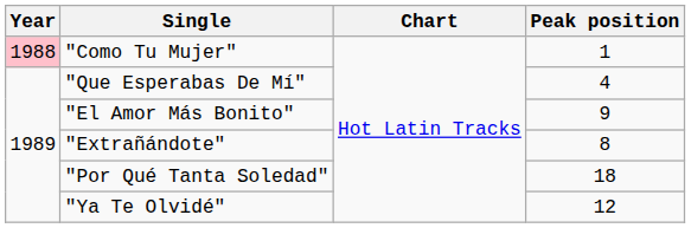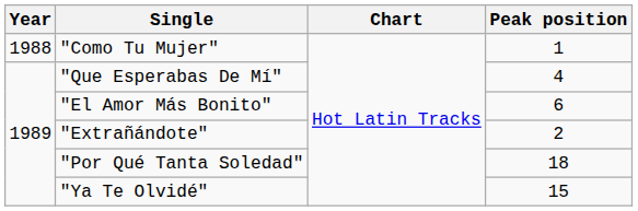"Como Tu Mujer" | Year: pink background -> no background
"El Amor Más Bonito" | Peak position: 9 -> 6
"Extrañándote" | Peak position: 8 -> 2
"Ya Te Olvidé" | Peak position: 12 -> 15
